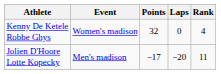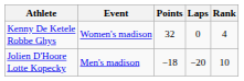Jolien D'Hoore Lotte Kopecky | Points: −17 -> −18
Jolien D'Hoore Lotte Kopecky | Rank: 11 -> 10
